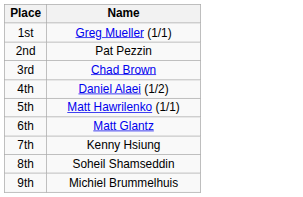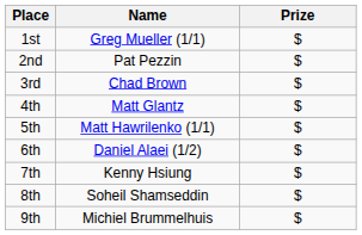+ column: Prize | $ | $ | $ | $ | $ | $ | $ | $ | $
4th | Name: Daniel Alaei (1/2) -> Matt Glantz
6th | Name: Matt Glantz -> Daniel Alaei (1/2)
